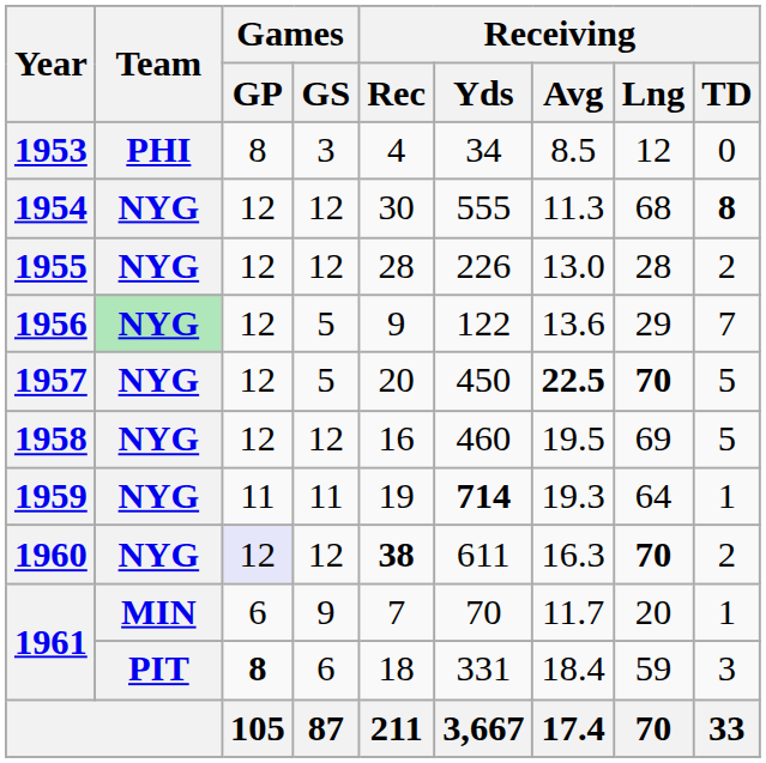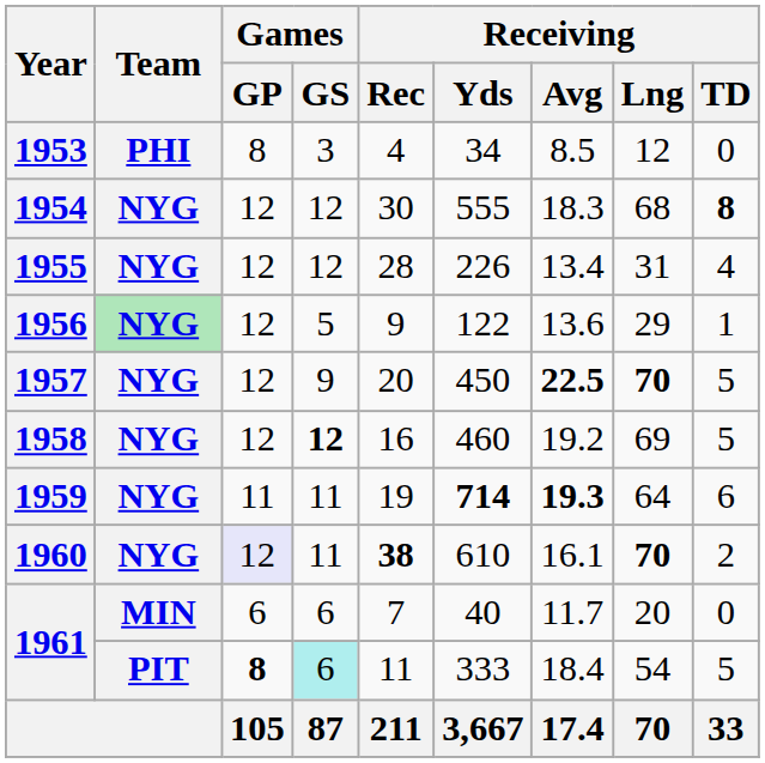1954 | Receiving / Avg: 11.3 -> 18.3
1955 | Receiving / Avg: 13.0 -> 13.4
1955 | Receiving / Lng: 28 -> 31
1955 | Receiving / TD: 2 -> 4
1956 | Receiving / TD: 7 -> 1
1957 | Games / GS: 5 -> 9
1958 | Games / GS: normal -> bold
1958 | Receiving / Avg: 19.5 -> 19.2
1959 | Receiving / Avg: normal -> bold
1959 | Receiving / TD: 1 -> 6
1960 | Games / GS: 12 -> 11
1960 | Receiving / Yds: 611 -> 610
1960 | Receiving / Avg: 16.3 -> 16.1
1961 / MIN | Games / GS: 9 -> 6
1961 / MIN | Receiving / Yds: 70 -> 40
1961 / MIN | Receiving / TD: 1 -> 0
1961 / PIT | Games / GS: no background -> paleturquoise background
1961 / PIT | Receiving / Rec: 18 -> 11
1961 / PIT | Receiving / Yds: 331 -> 333
1961 / PIT | Receiving / Lng: 59 -> 54
1961 / PIT | Receiving / TD: 3 -> 5
